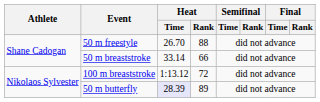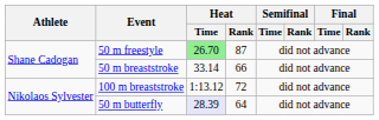50 m freestyle | Heat / Time: no background -> lightgreen background
50 m freestyle | Heat / Rank: 88 -> 87
50 m butterfly | Heat / Rank: 89 -> 64
